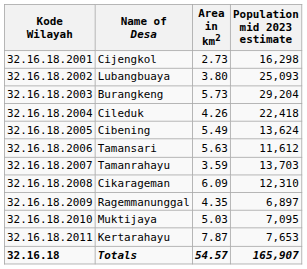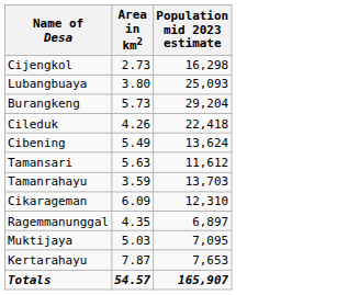- column: Kode Wilayah | 32.16.18.2001 | 32.16.18.2002 | 32.16.18.2003 | 32.16.18.2004 | 32.16.18.2005 | 32.16.18.2006 | 32.16.18.2007 | 32.16.18.2008 | 32.16.18.2009 | 32.16.18.2010 | 32.16.18.2011 | 32.16.18
